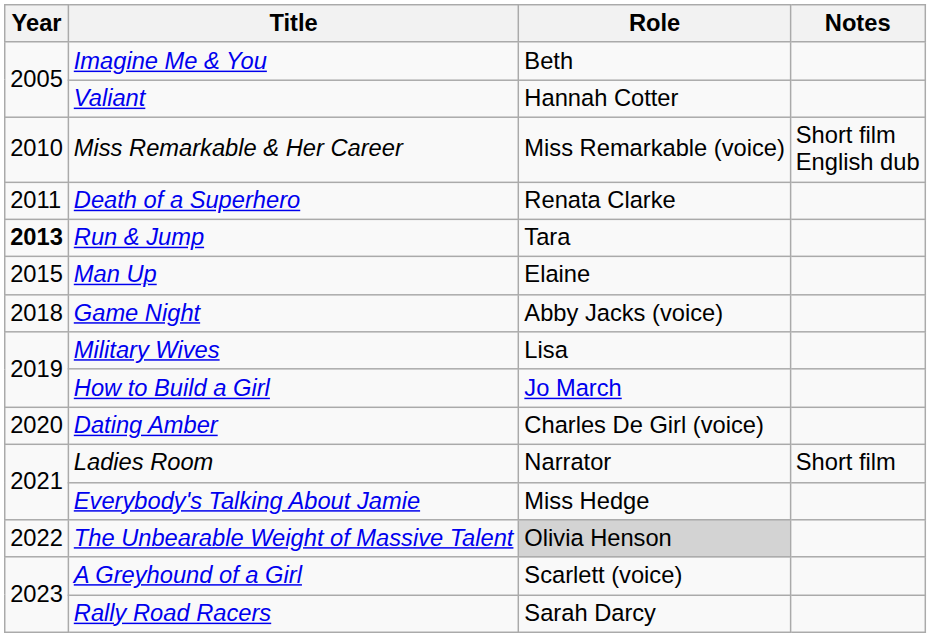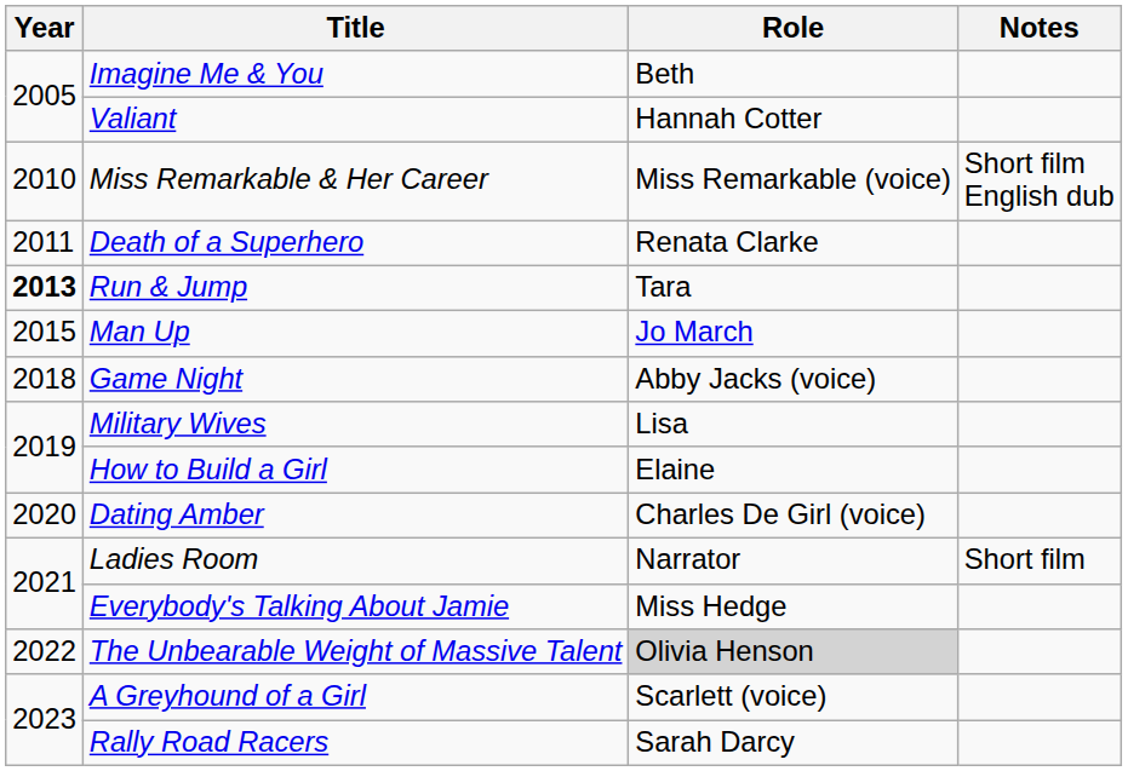Man Up | Role: Elaine -> Jo March
How to Build a Girl | Role: Jo March -> Elaine
